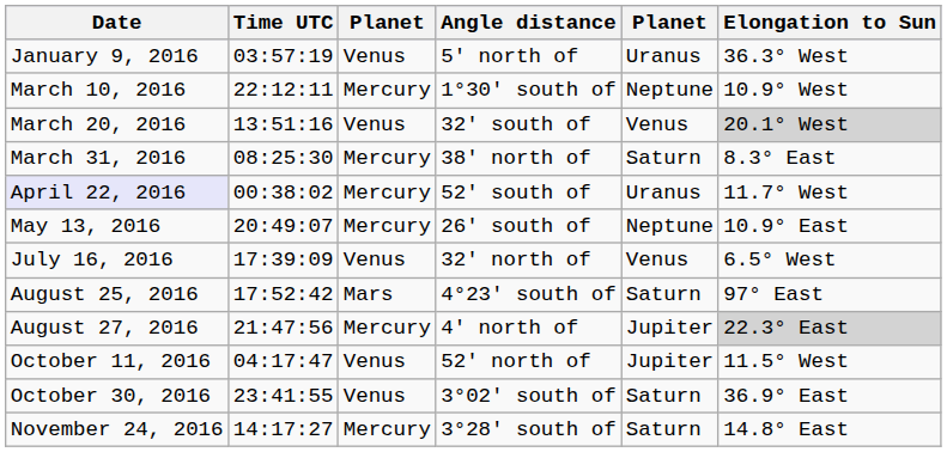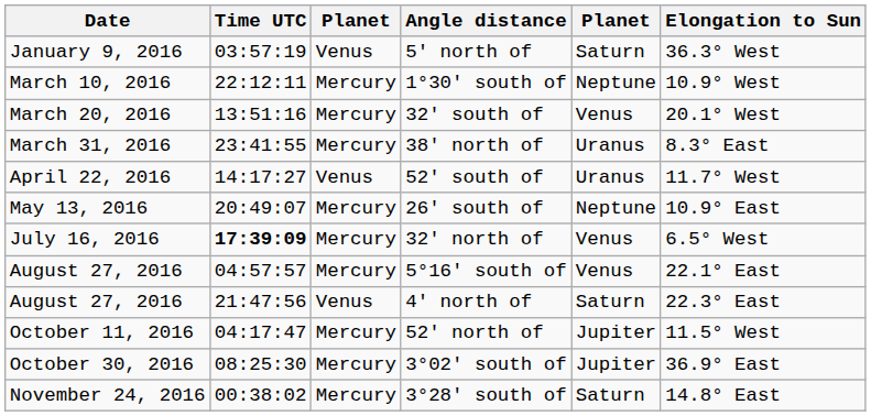5' north of | column 5: Uranus -> Saturn
32' south of | column 3: Venus -> Mercury
32' south of | Elongation to Sun: lightgrey background -> no background
38' north of | Time UTC: 08:25:30 -> 23:41:55
38' north of | column 5: Saturn -> Uranus
52' south of | Date: lavender background -> no background
52' south of | Time UTC: 00:38:02 -> 14:17:27
52' south of | column 3: Mercury -> Venus
32' north of | Time UTC: normal -> bold
32' north of | column 3: Venus -> Mercury
- row: August 25, 2016 | 17:52:42 | Mars | 4°23' south of | Saturn | 97° East
+ row: August 27, 2016 | 04:57:57 | Mercury | 5°16' south of | Venus | 22.1° East
4' north of | column 3: Mercury -> Venus
4' north of | column 5: Jupiter -> Saturn
4' north of | Elongation to Sun: lightgrey background -> no background
52' north of | column 3: Venus -> Mercury
3°02' south of | Time UTC: 23:41:55 -> 08:25:30
3°02' south of | column 3: Venus -> Mercury
3°02' south of | column 5: Saturn -> Jupiter
3°28' south of | Time UTC: 14:17:27 -> 00:38:02
